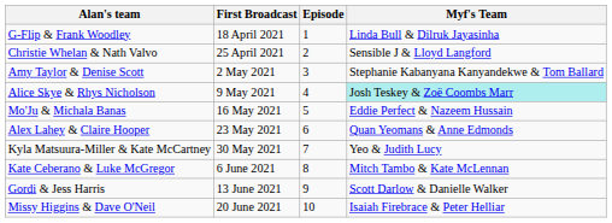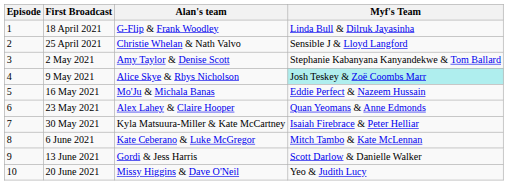columns swapped: Episode <-> Alan's team
30 May 2021 | Myf's Team: Yeo & Judith Lucy -> Isaiah Firebrace & Peter Helliar
20 June 2021 | Myf's Team: Isaiah Firebrace & Peter Helliar -> Yeo & Judith Lucy
